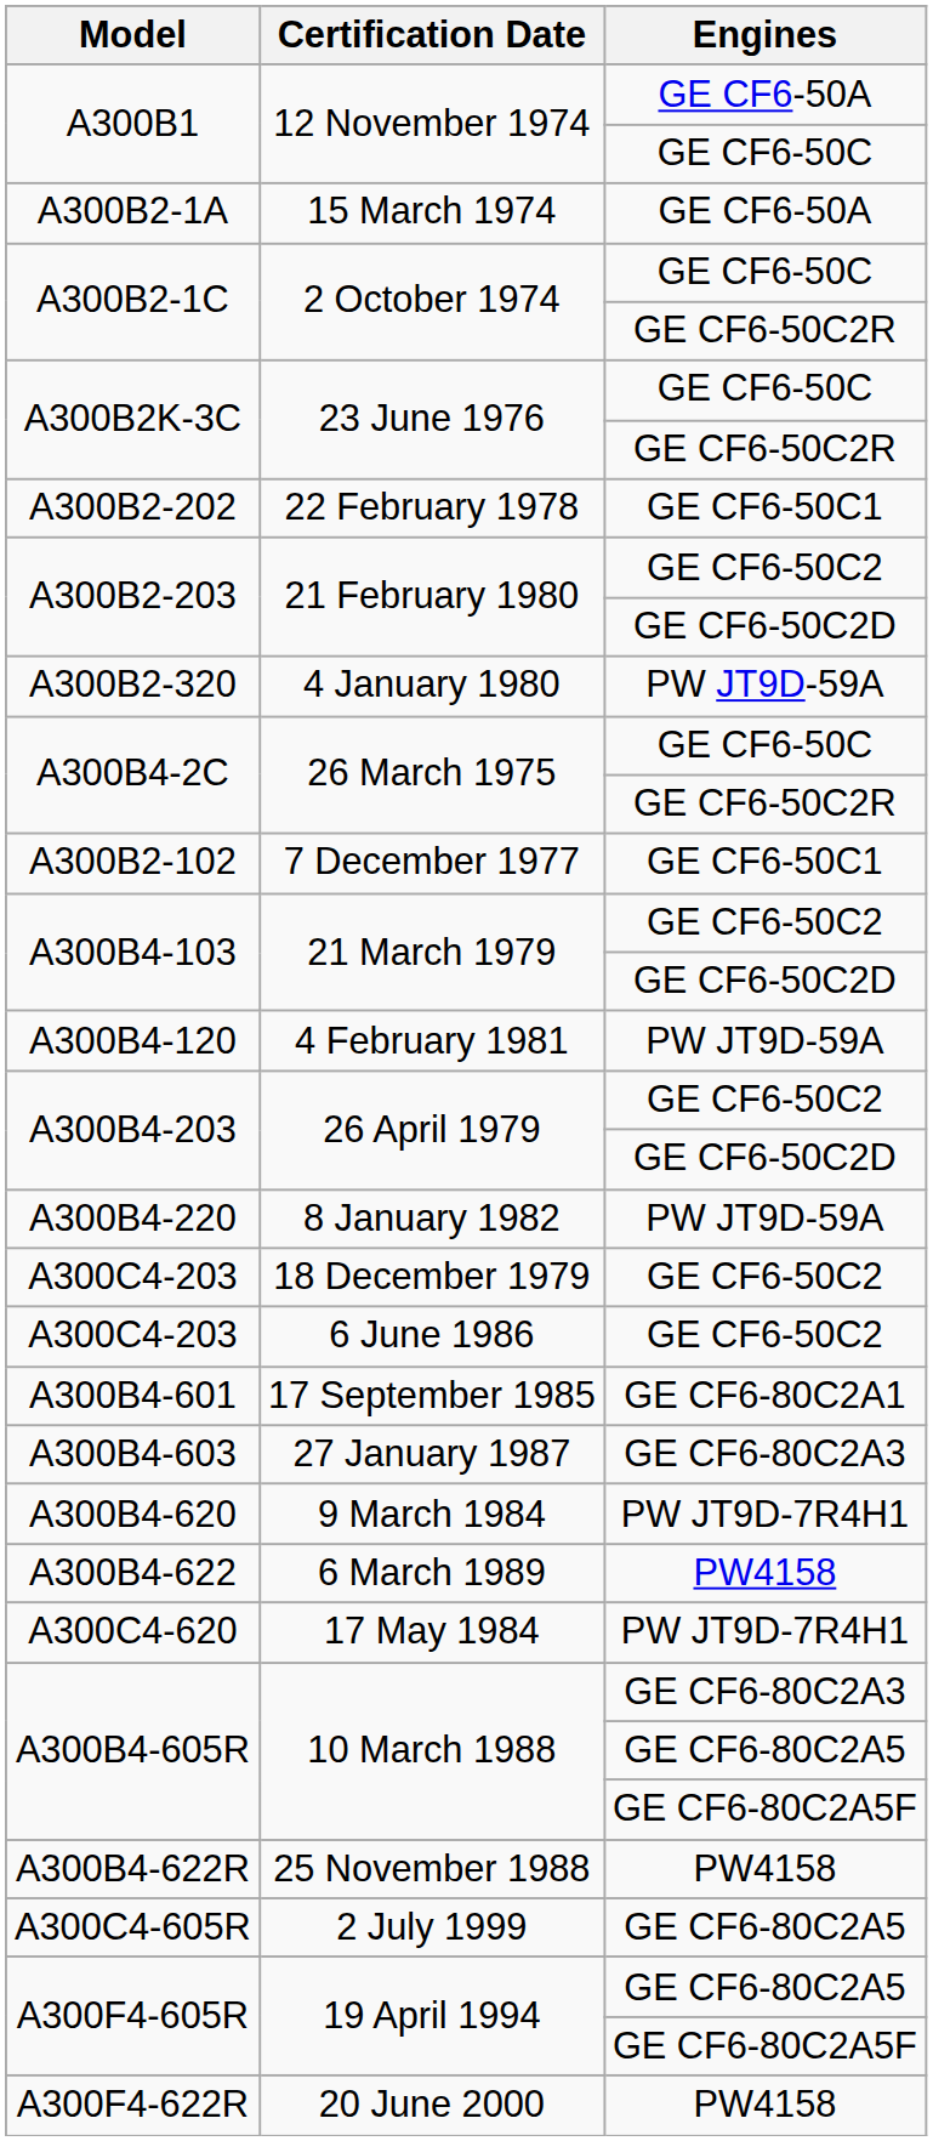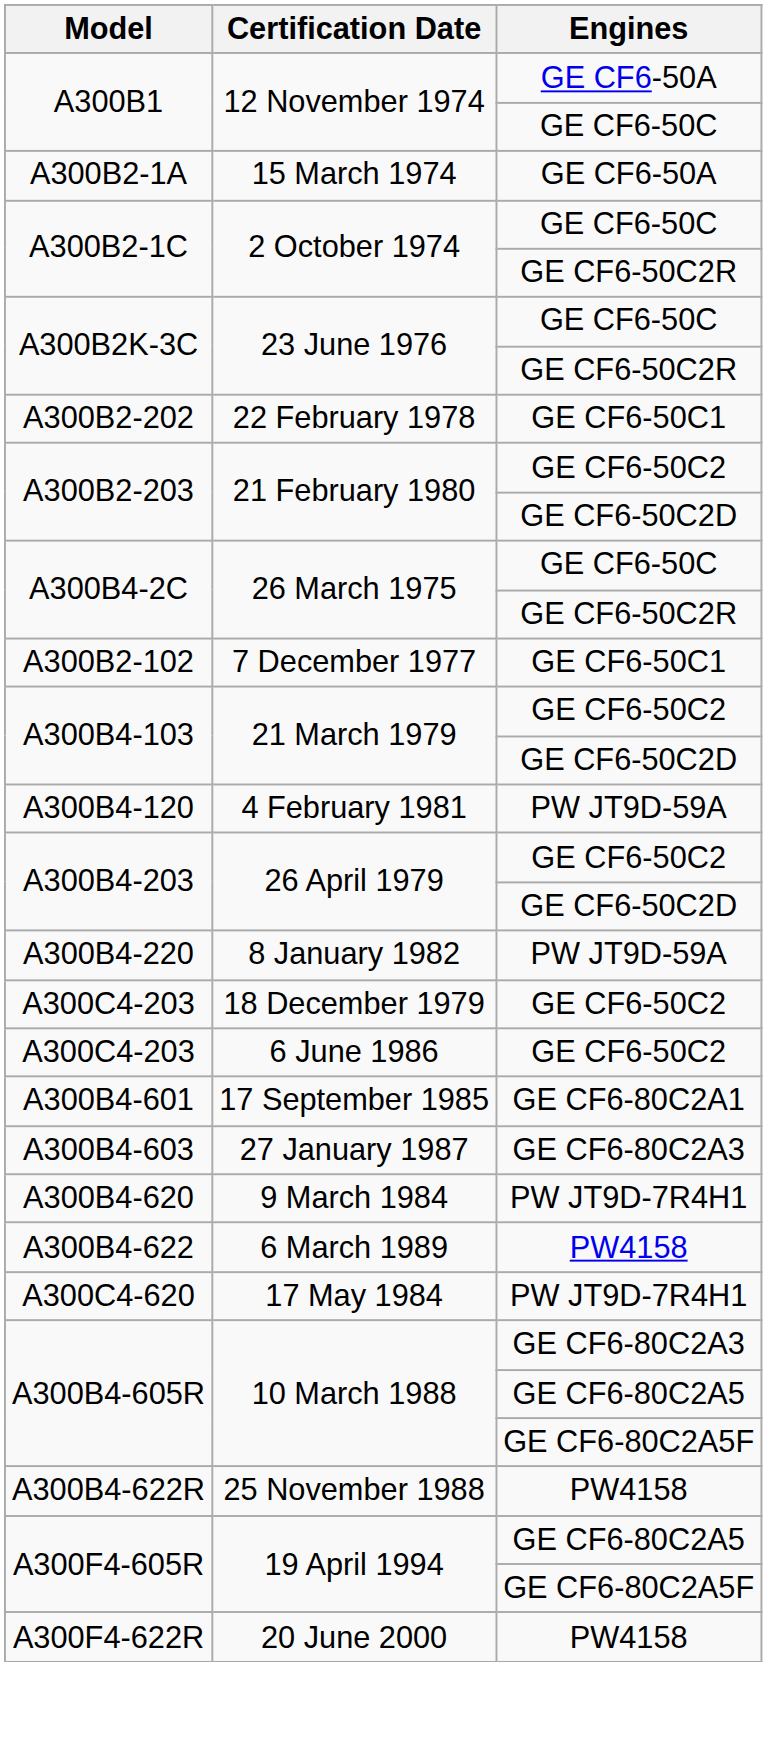- row: A300B2-320 | 4 January 1980 | PW JT9D-59A
- row: A300C4-605R | 2 July 1999 | GE CF6-80C2A5
